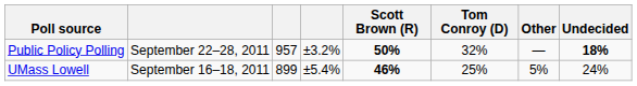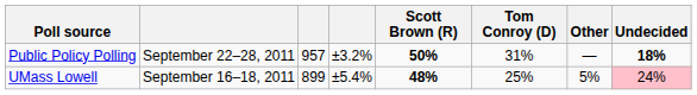Public Policy Polling | Tom Conroy (D): 32% -> 31%
UMass Lowell | Scott Brown (R): 46% -> 48%
UMass Lowell | Undecided: no background -> pink background
